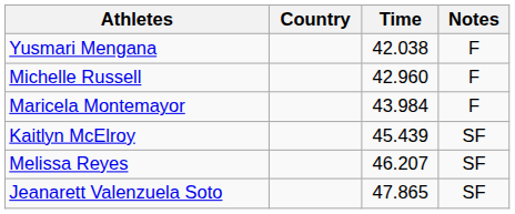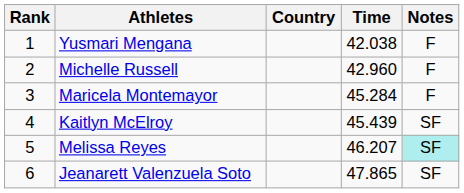+ column: Rank | 1 | 2 | 3 | 4 | 5 | 6
Maricela Montemayor | Time: 43.984 -> 45.284
Melissa Reyes | Notes: no background -> paleturquoise background
